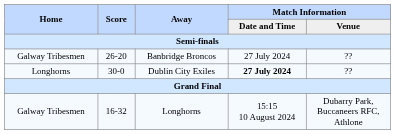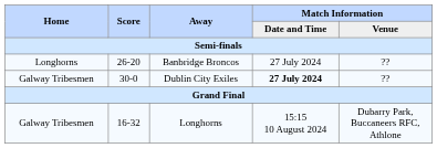Banbridge Broncos | Home: Galway Tribesmen -> Longhorns
Dublin City Exiles | Home: Longhorns -> Galway Tribesmen
